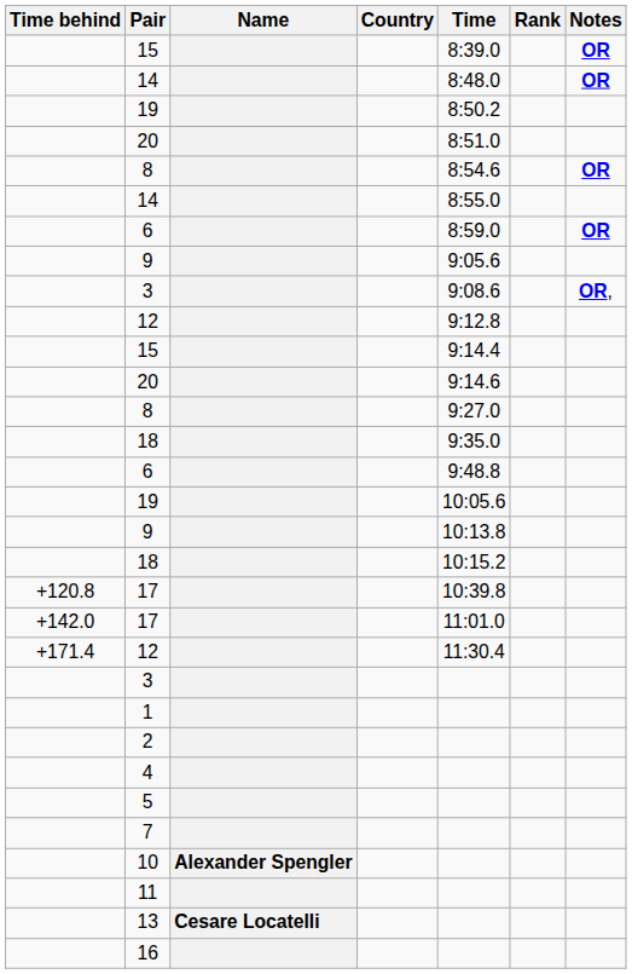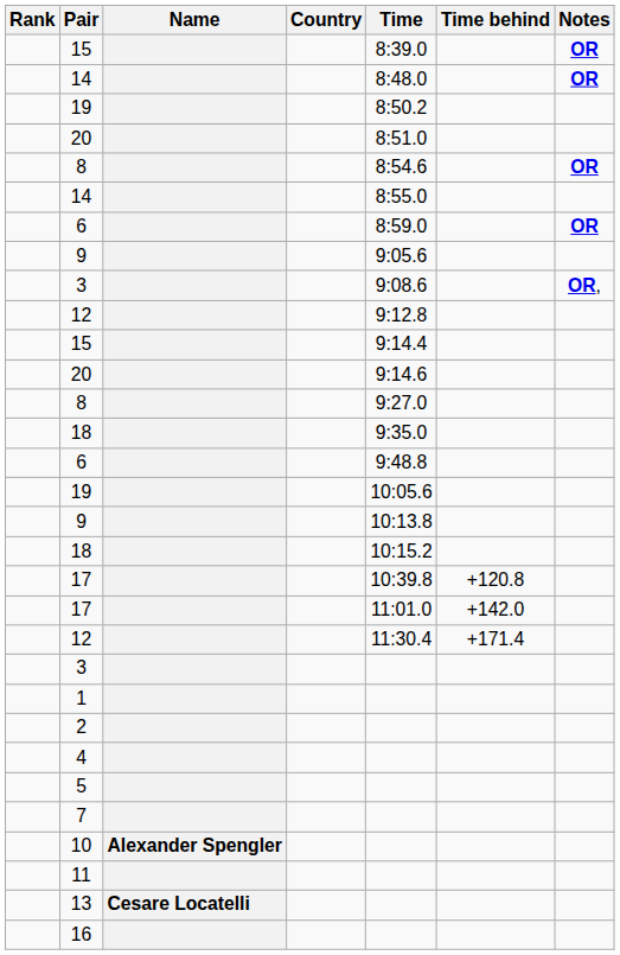columns swapped: Rank <-> Time behind
